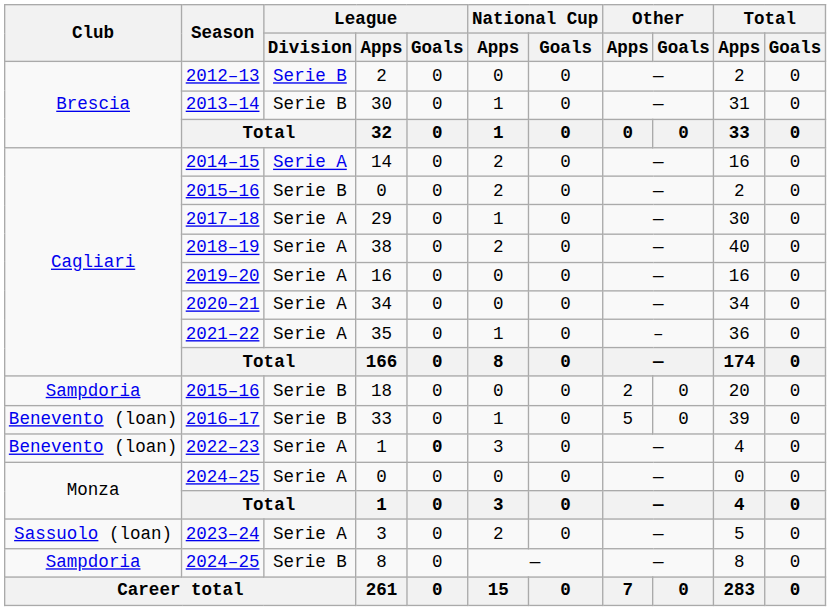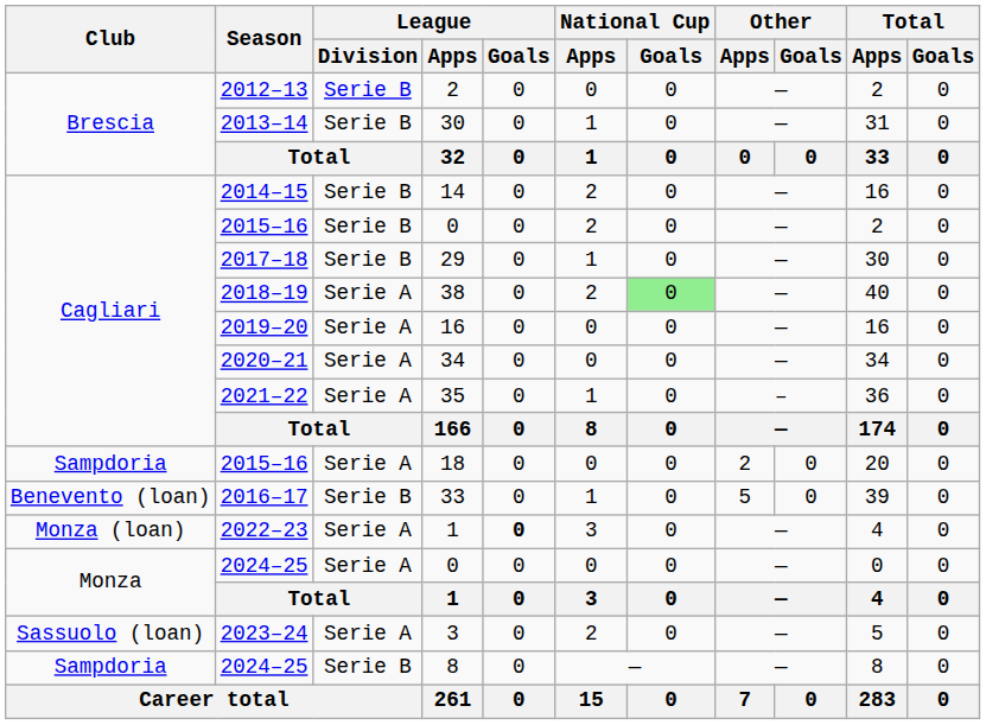14 | League / Division: Serie A -> Serie B
29 | League / Division: Serie A -> Serie B
38 | National Cup / Goals: no background -> lightgreen background
18 | League / Division: Serie B -> Serie A
2022–23 / 1 | Club: Benevento (loan) -> Monza (loan)
